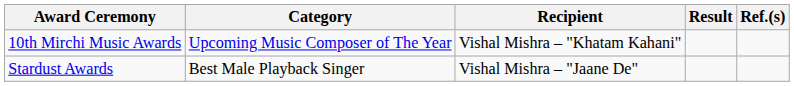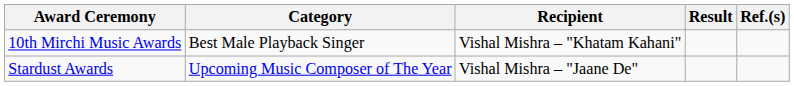10th Mirchi Music Awards | Category: Upcoming Music Composer of The Year -> Best Male Playback Singer
Stardust Awards | Category: Best Male Playback Singer -> Upcoming Music Composer of The Year
